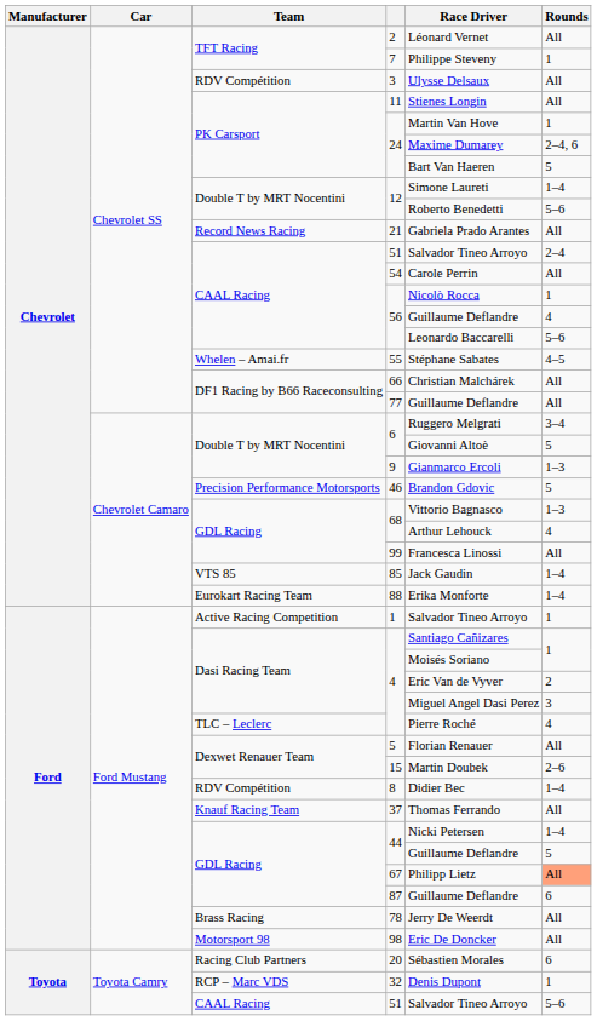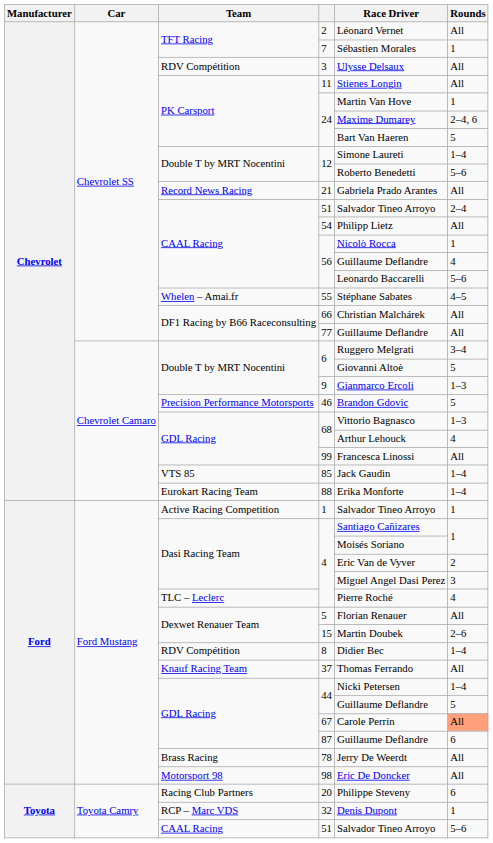7 | Race Driver: Philippe Steveny -> Sébastien Morales
54 | Race Driver: Carole Perrin -> Philipp Lietz
67 | Race Driver: Philipp Lietz -> Carole Perrin
20 | Race Driver: Sébastien Morales -> Philippe Steveny
